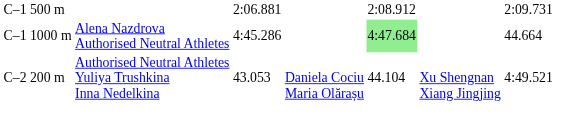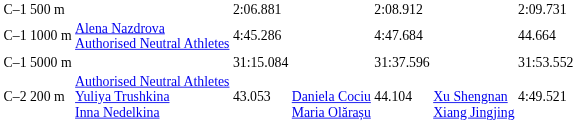C–1 1000 m | column 5: lightgreen background -> no background
+ row: C–1 5000 m | 31:15.084 | 31:37.596 | 31:53.552
